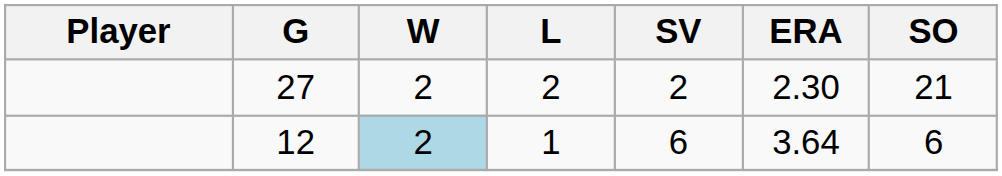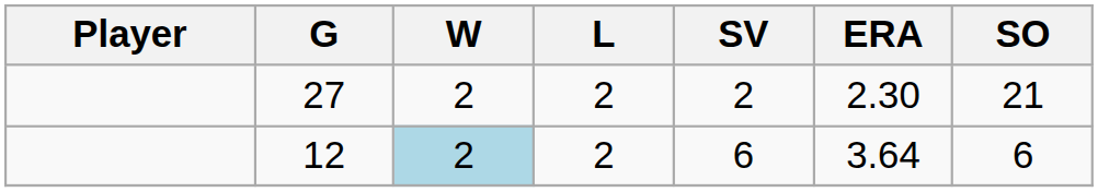12 | L: 1 -> 2
